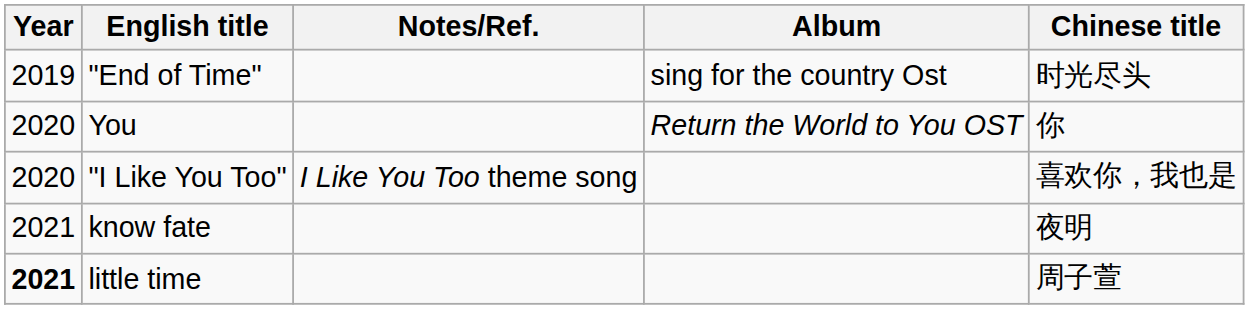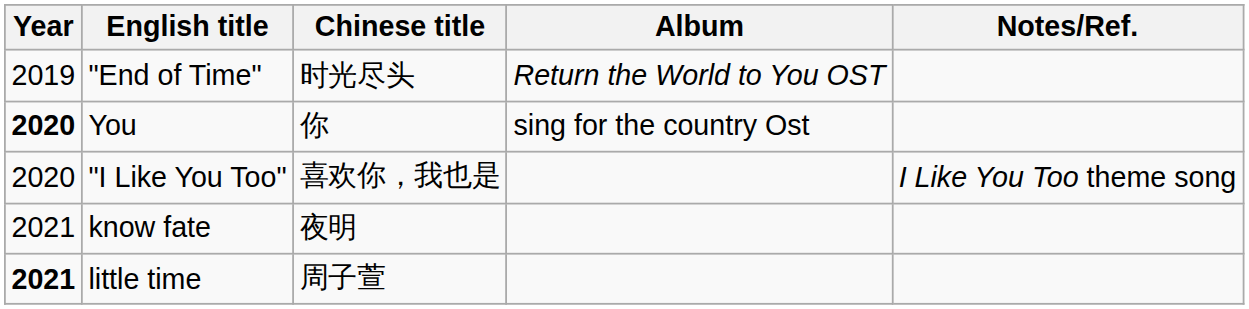columns swapped: Chinese title <-> Notes/Ref.
"End of Time" | Album: sing for the country Ost -> Return the World to You OST
You | Year: normal -> bold
You | Album: Return the World to You OST -> sing for the country Ost
